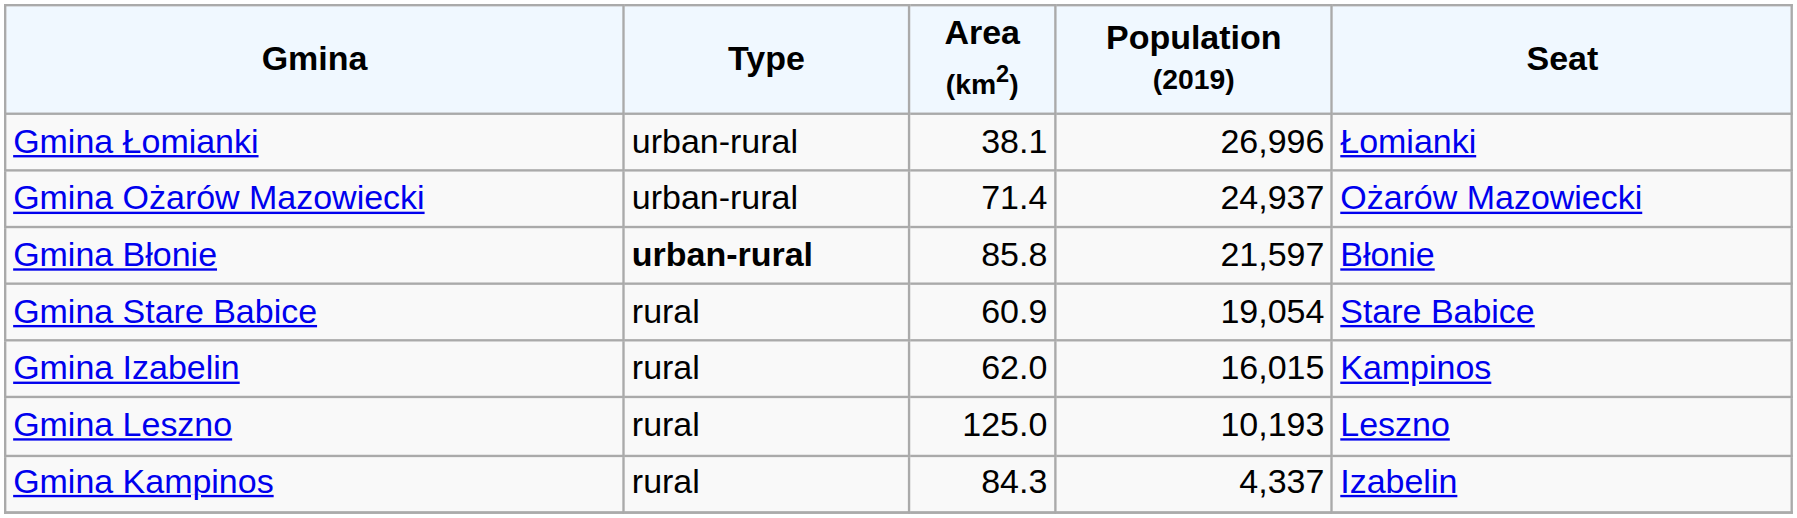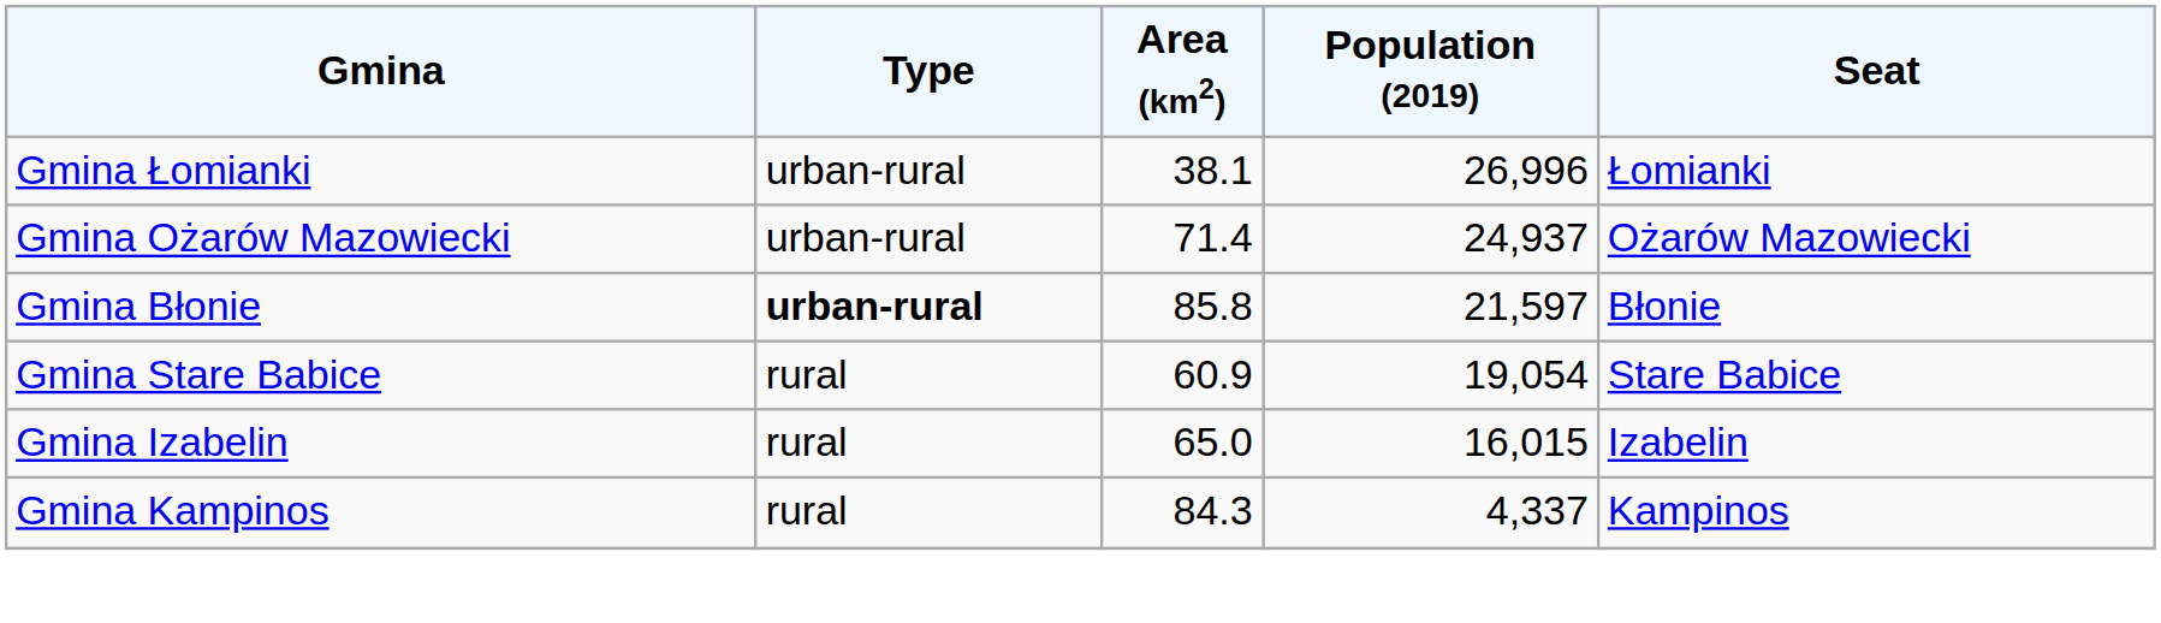Gmina Izabelin | Area (km2): 62.0 -> 65.0
Gmina Izabelin | Seat: Kampinos -> Izabelin
- row: Gmina Leszno | rural | 125.0 | 10,193 | Leszno
Gmina Kampinos | Seat: Izabelin -> Kampinos
